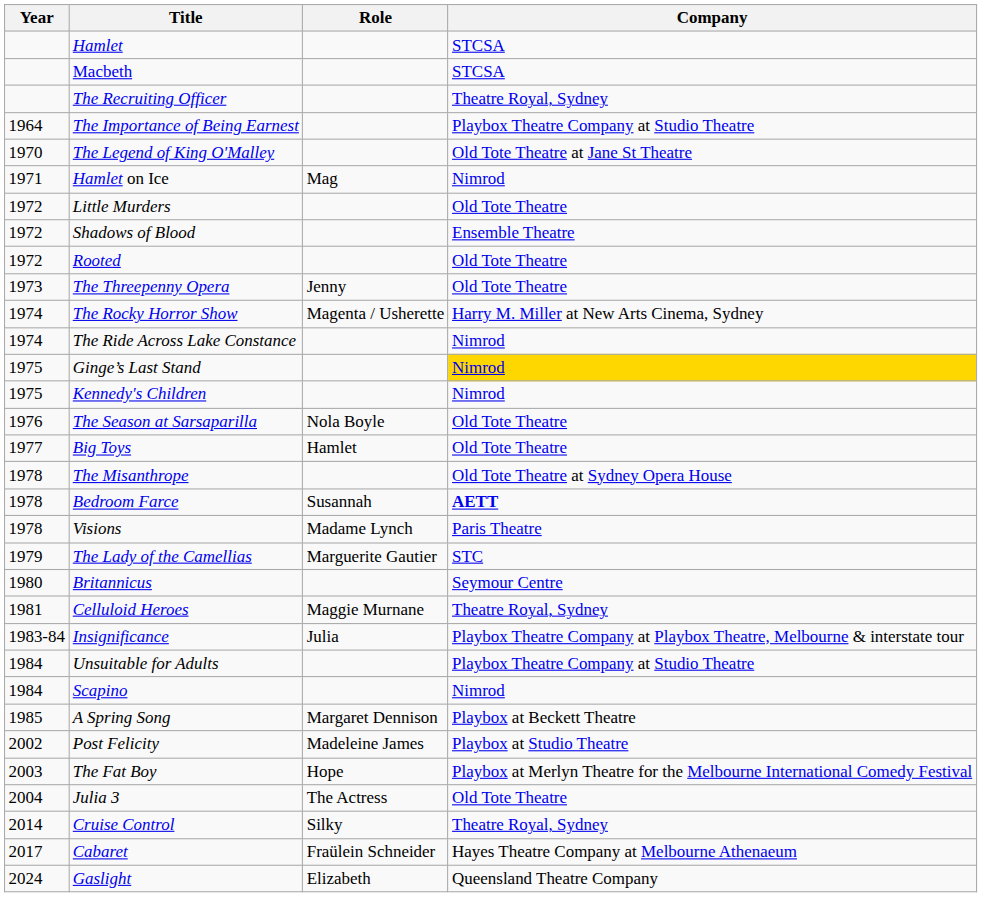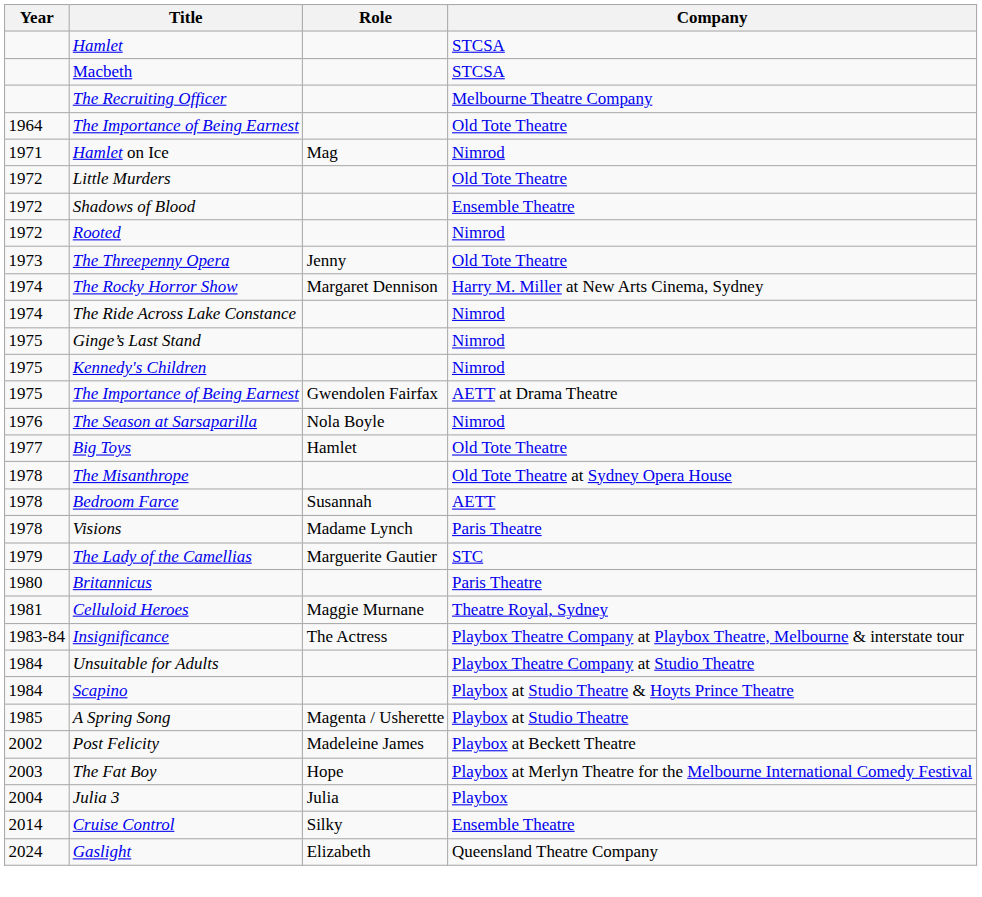The Recruiting Officer | Company: Theatre Royal, Sydney -> Melbourne Theatre Company
1964 / The Importance of Being Earnest | Company: Playbox Theatre Company at Studio Theatre -> Old Tote Theatre
- row: 1970 | The Legend of King O'Malley | Old Tote Theatre at Jane St Theatre
Rooted | Company: Old Tote Theatre -> Nimrod
The Rocky Horror Show | Role: Magenta / Usherette -> Margaret Dennison
Ginge’s Last Stand | Company: gold background -> no background
+ row: 1975 | The Importance of Being Earnest | Gwendolen Fairfax | AETT at Drama Theatre
The Season at Sarsaparilla | Company: Old Tote Theatre -> Nimrod
Bedroom Farce | Company: bold -> normal
Britannicus | Company: Seymour Centre -> Paris Theatre
Insignificance | Role: Julia -> The Actress
Scapino | Company: Nimrod -> Playbox at Studio Theatre & Hoyts Prince Theatre
A Spring Song | Role: Margaret Dennison -> Magenta / Usherette
A Spring Song | Company: Playbox at Beckett Theatre -> Playbox at Studio Theatre
Post Felicity | Company: Playbox at Studio Theatre -> Playbox at Beckett Theatre
Julia 3 | Role: The Actress -> Julia
Julia 3 | Company: Old Tote Theatre -> Playbox
Cruise Control | Company: Theatre Royal, Sydney -> Ensemble Theatre
- row: 2017 | Cabaret | Fraülein Schneider | Hayes Theatre Company at Melbourne Athenaeum
